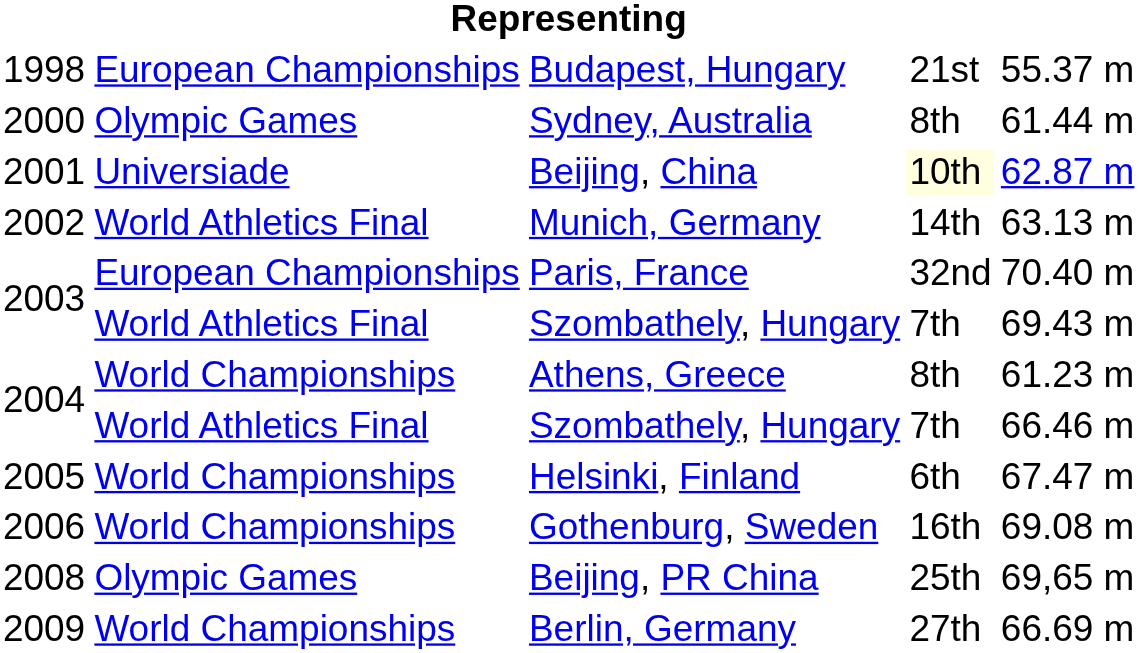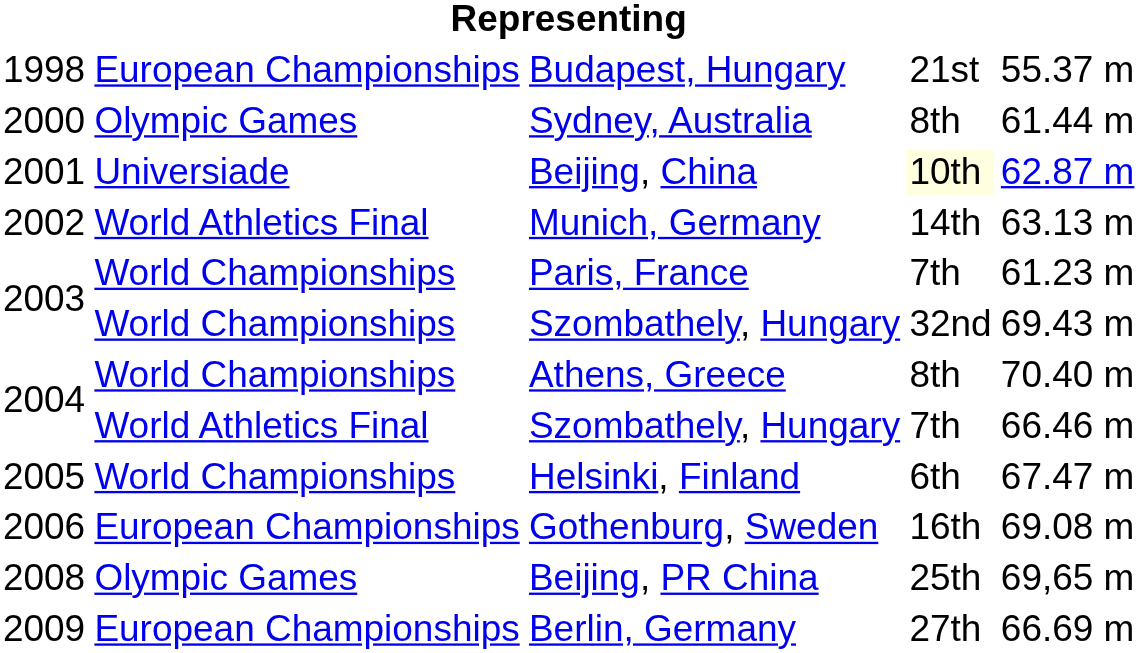Paris, France | column 2: European Championships -> World Championships
Paris, France | column 4: 32nd -> 7th
Paris, France | column 5: 70.40 m -> 61.23 m
2003 / Szombathely, Hungary | column 2: World Athletics Final -> World Championships
2003 / Szombathely, Hungary | column 4: 7th -> 32nd
Athens, Greece | column 5: 61.23 m -> 70.40 m
Gothenburg, Sweden | column 2: World Championships -> European Championships
Berlin, Germany | column 2: World Championships -> European Championships
